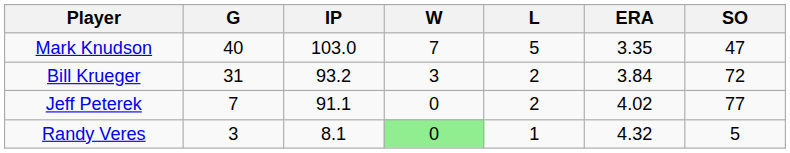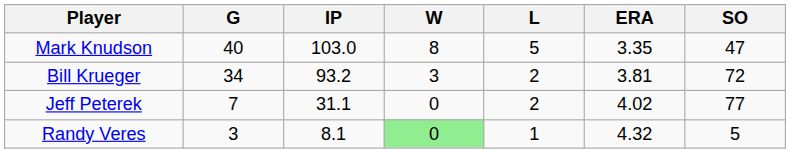Mark Knudson | W: 7 -> 8
Bill Krueger | G: 31 -> 34
Bill Krueger | ERA: 3.84 -> 3.81
Jeff Peterek | IP: 91.1 -> 31.1
